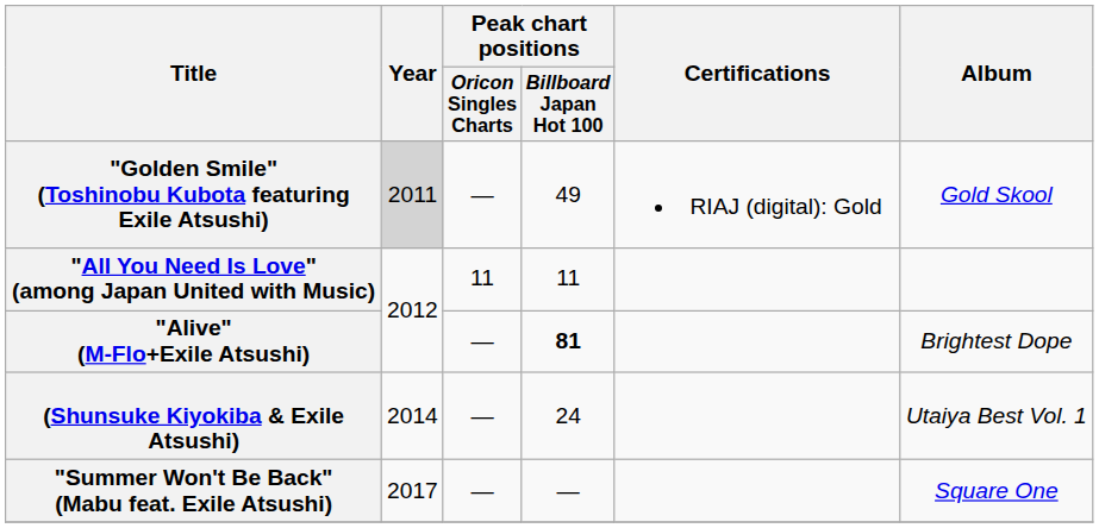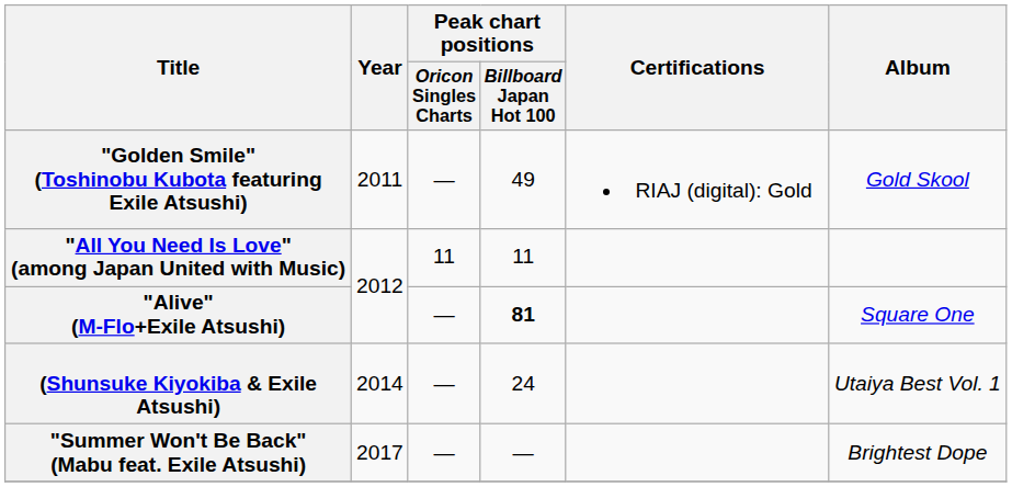"Golden Smile" (Toshinobu Kubota featuring Exile Atsushi) | Year: lightgrey background -> no background
"Alive" (M-Flo+Exile Atsushi) | Album: Brightest Dope -> Square One
"Summer Won't Be Back" (Mabu feat. Exile Atsushi) | Album: Square One -> Brightest Dope
